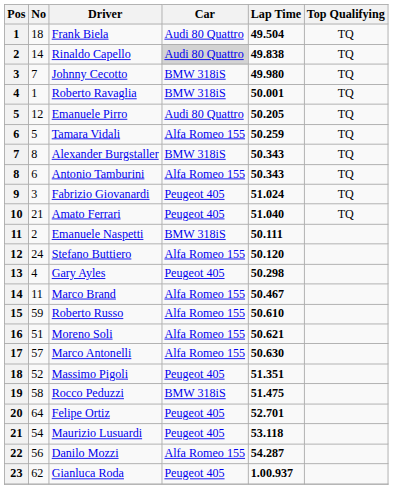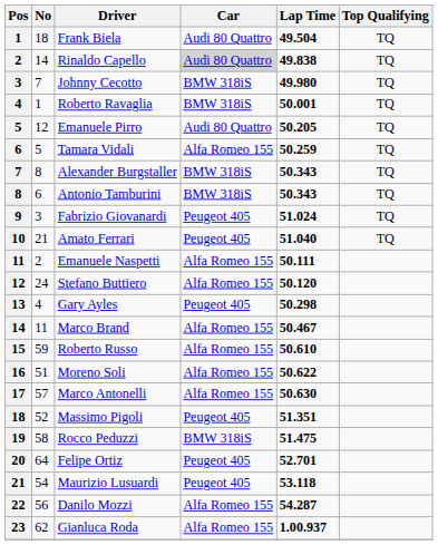Antonio Tamburini | Car: Alfa Romeo 155 -> BMW 318iS
Emanuele Naspetti | Car: BMW 318iS -> Alfa Romeo 155
Moreno Soli | Lap Time: 50.621 -> 50.622
Gianluca Roda | Car: Peugeot 405 -> Alfa Romeo 155
